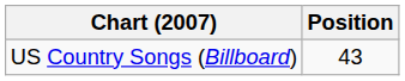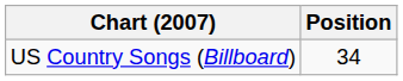US Country Songs (Billboard) | Position: 43 -> 34
